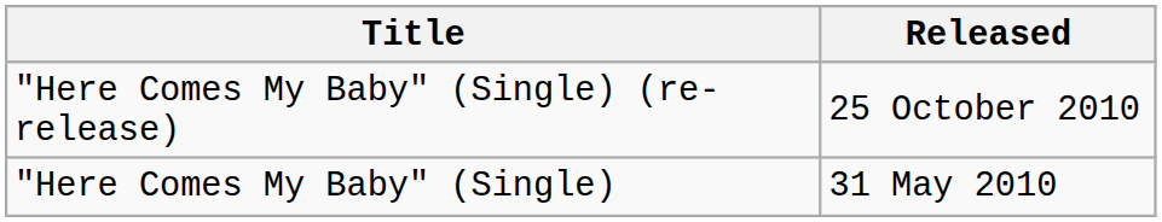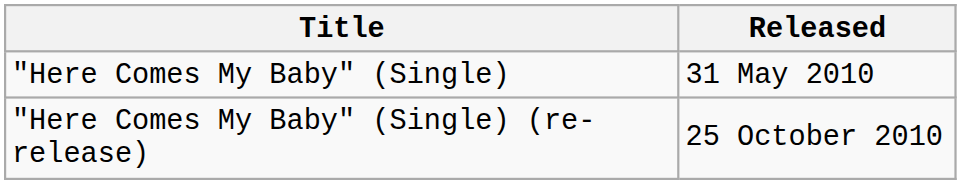rows swapped: "Here Comes My Baby" (Single) <-> "Here Comes My Baby" (Single) (re-release)
